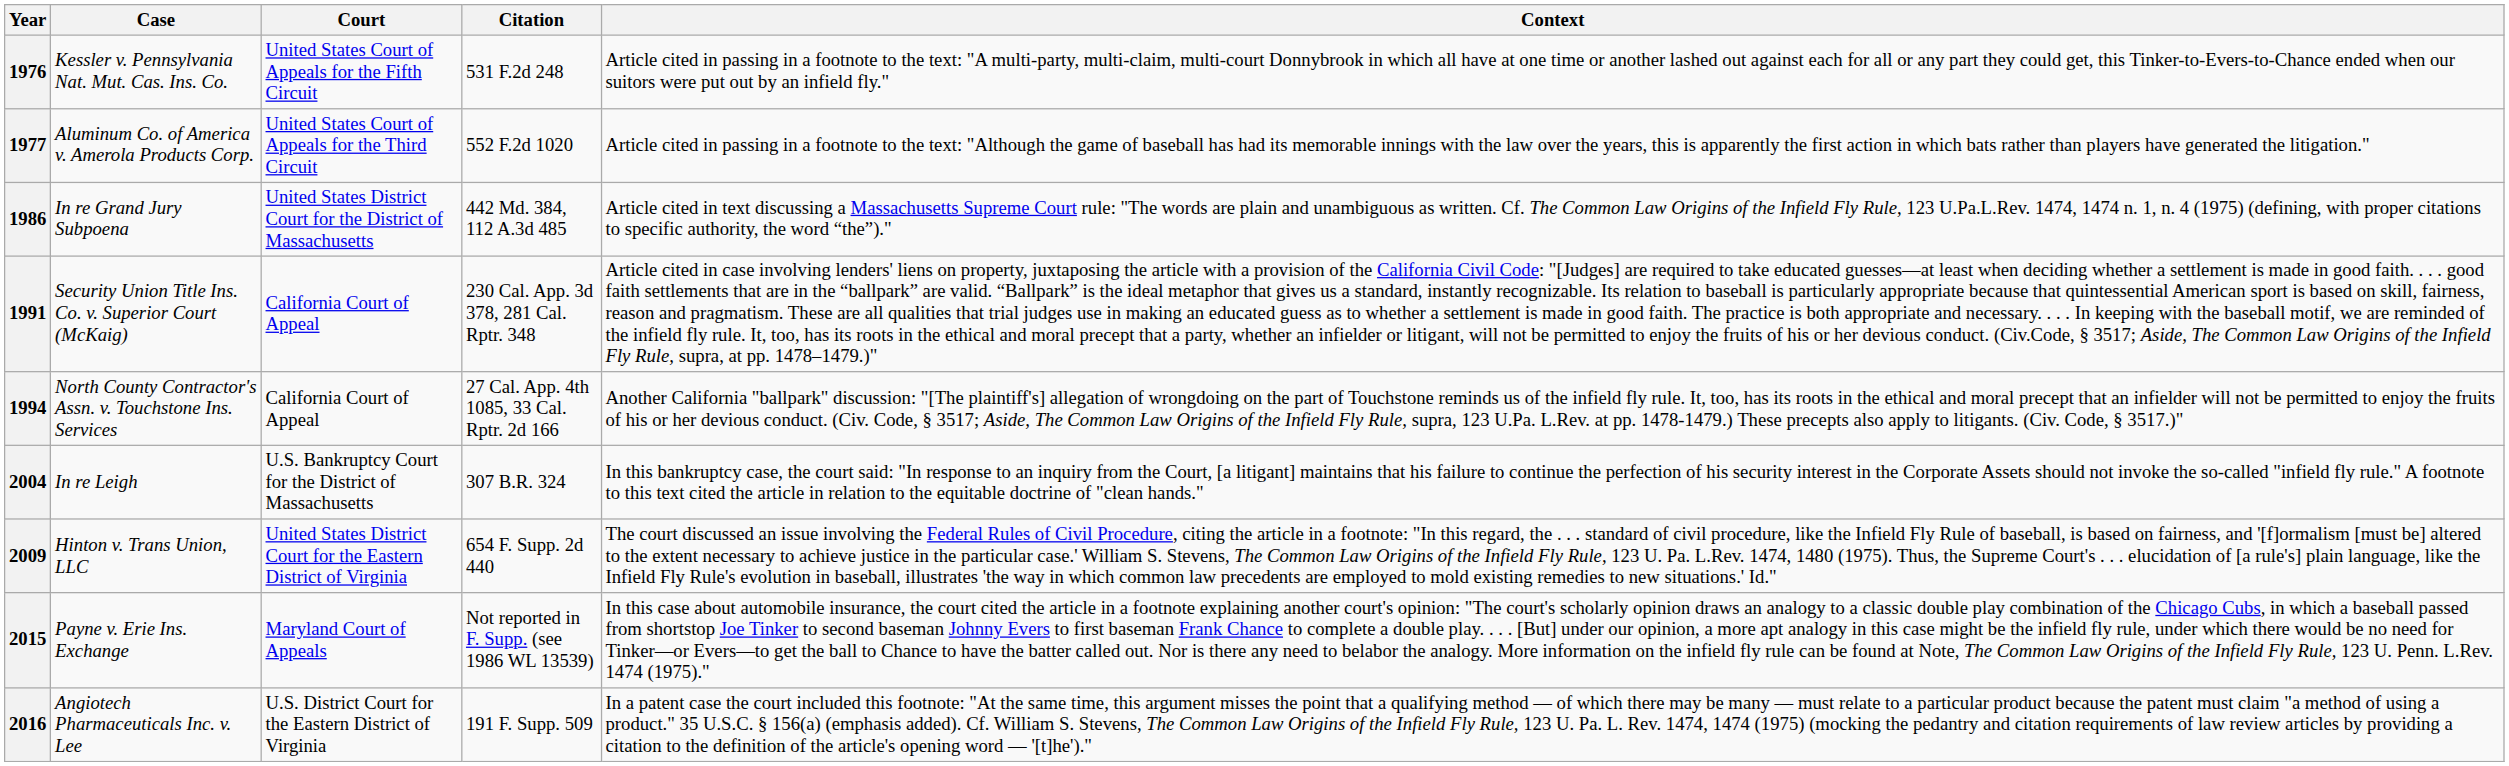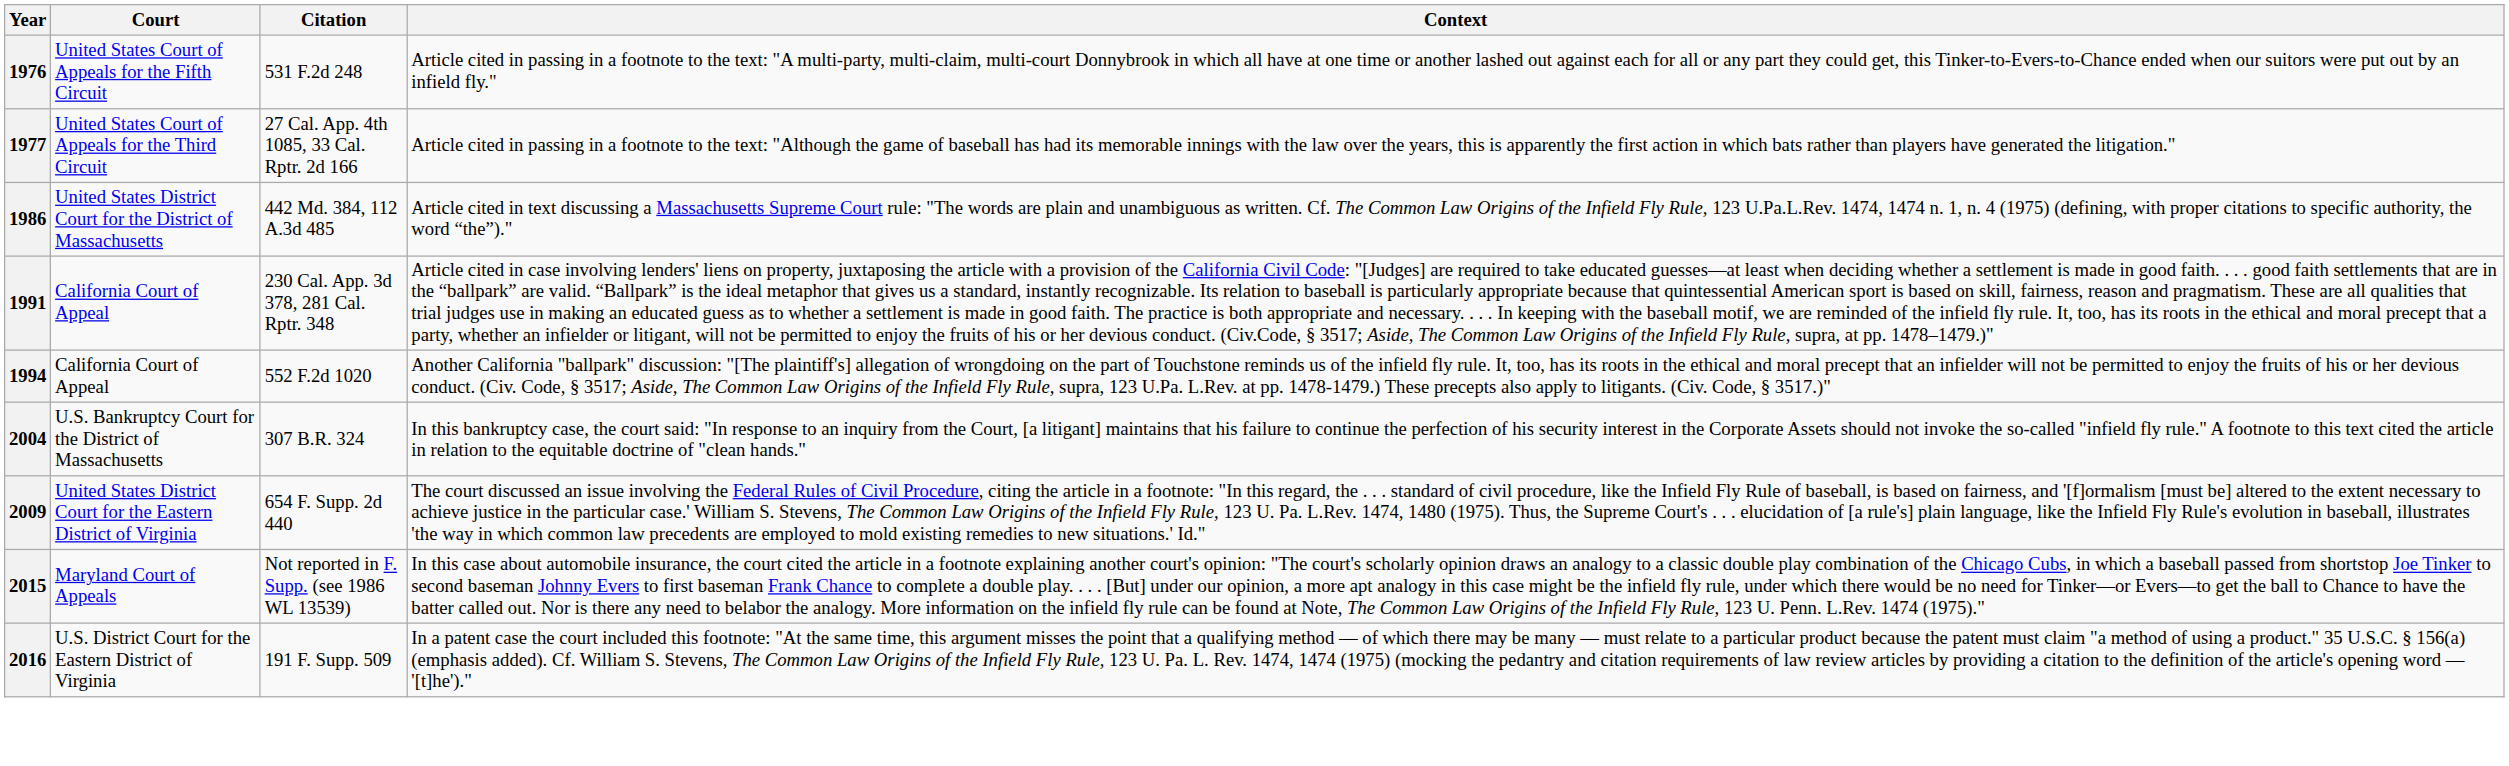- column: Case | Kessler v. Pennsylvania Nat. Mut. Cas. Ins. Co. | Aluminum Co. of America v. Amerola Products Corp. | In re Grand Jury Subpoena | Security Union Title Ins. Co. v. Superior Court (McKaig) | North County Contractor's Assn. v. Touchstone Ins. Services | In re Leigh | Hinton v. Trans Union, LLC | Payne v. Erie Ins. Exchange | Angiotech Pharmaceuticals Inc. v. Lee
1977 | Citation: 552 F.2d 1020 -> 27 Cal. App. 4th 1085, 33 Cal. Rptr. 2d 166
1994 | Citation: 27 Cal. App. 4th 1085, 33 Cal. Rptr. 2d 166 -> 552 F.2d 1020
